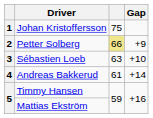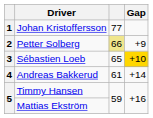Johan Kristoffersson | column 3: 75 -> 77
Sébastien Loeb | column 3: 63 -> 65
Sébastien Loeb | Gap: no background -> gold background
